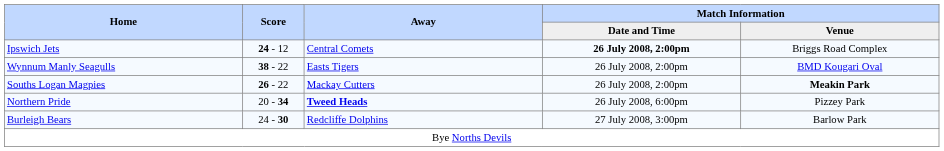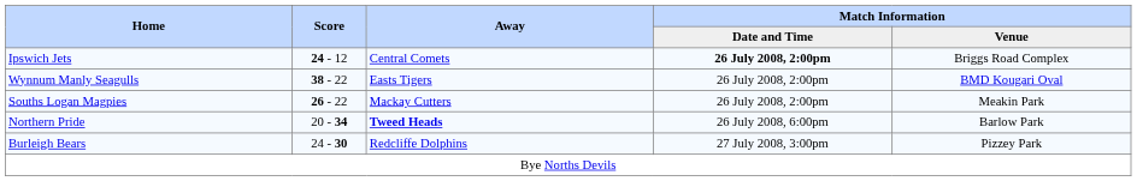Souths Logan Magpies | Match Information / Venue: bold -> normal
Northern Pride | Match Information / Venue: Pizzey Park -> Barlow Park
Burleigh Bears | Match Information / Venue: Barlow Park -> Pizzey Park
